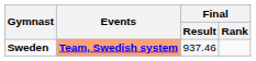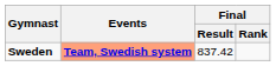Sweden | Final / Result: 937.46 -> 837.42
